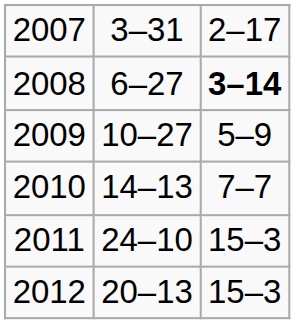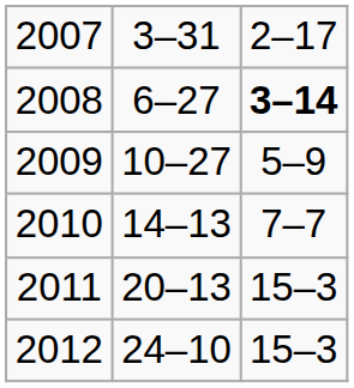2011 | column 2: 24–10 -> 20–13
2012 | column 2: 20–13 -> 24–10
